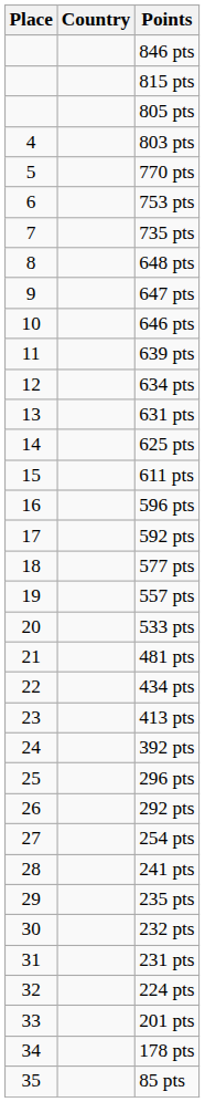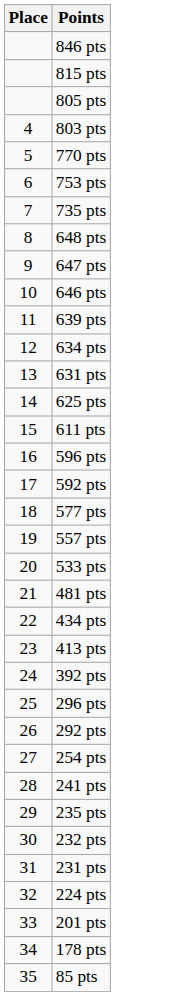- column: Country
